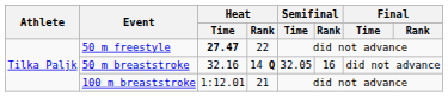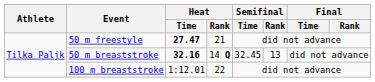50 m freestyle | Heat / Rank: 22 -> 21
50 m breaststroke | Heat / Time: normal -> bold
50 m breaststroke | Semifinal / Time: 32.05 -> 32.45
50 m breaststroke | Semifinal / Rank: 16 -> 13
100 m breaststroke | Heat / Rank: 21 -> 22
